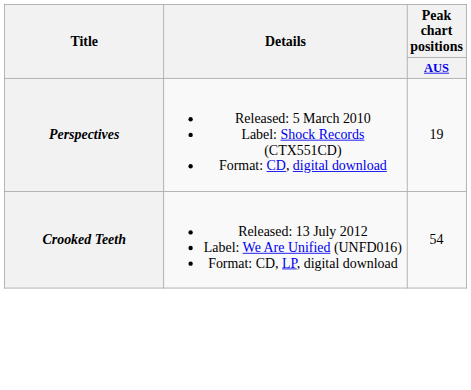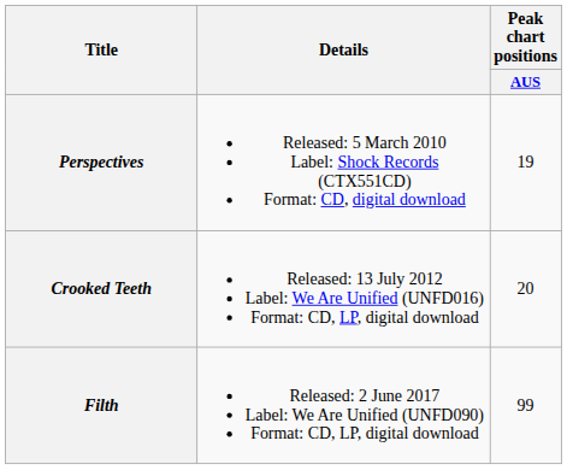Crooked Teeth | Peak chart positions / AUS: 54 -> 20
+ row: Filth | Released: 2 June 2017 Label: We Are Unified (UNFD090) Format: CD, LP, digital download | 99
